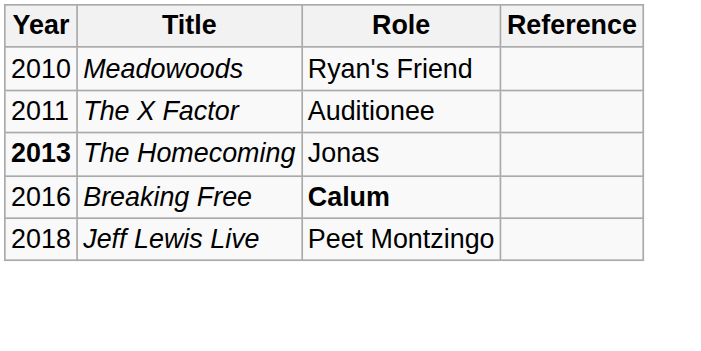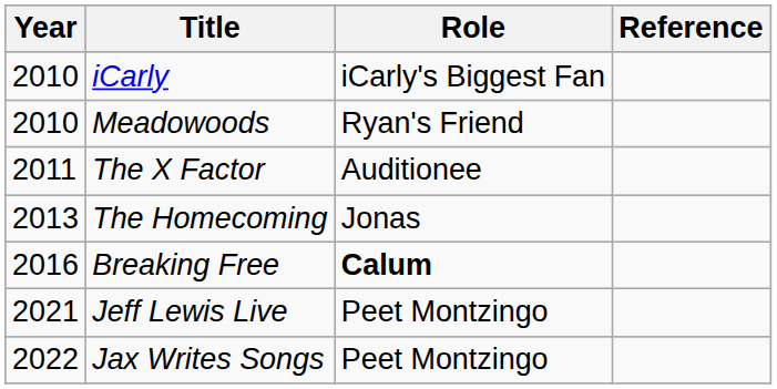+ row: 2010 | iCarly | iCarly's Biggest Fan
The Homecoming | Year: bold -> normal
Jeff Lewis Live | Year: 2018 -> 2021
+ row: 2022 | Jax Writes Songs | Peet Montzingo
